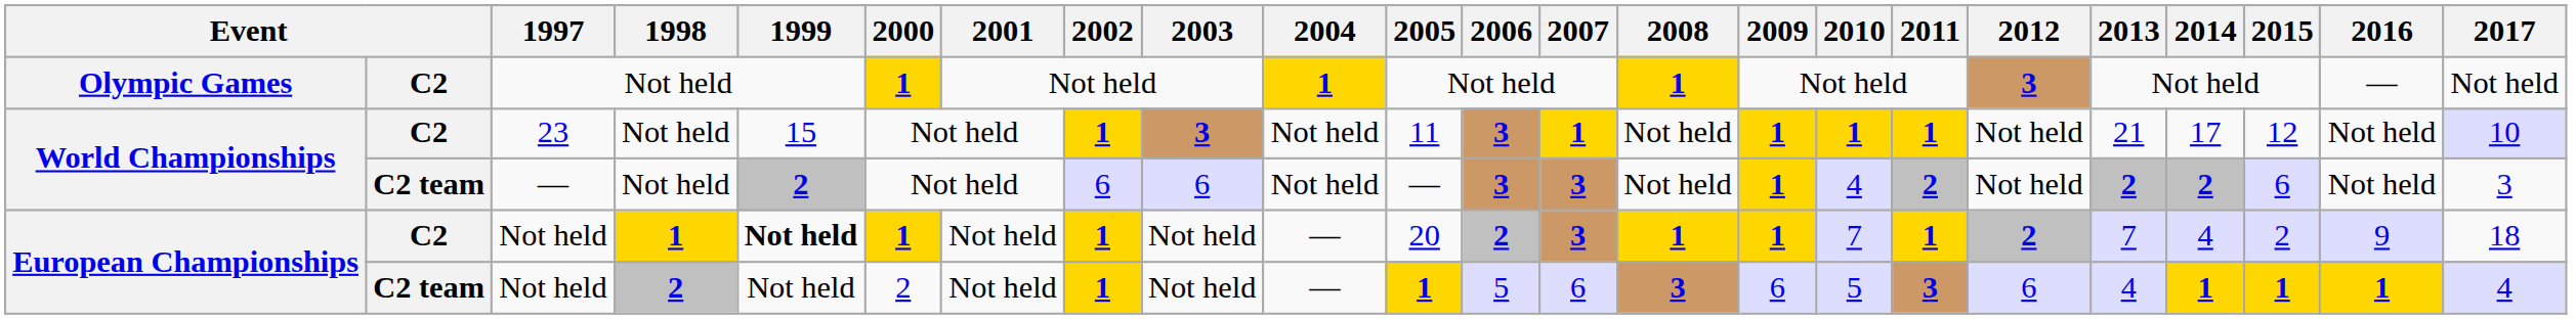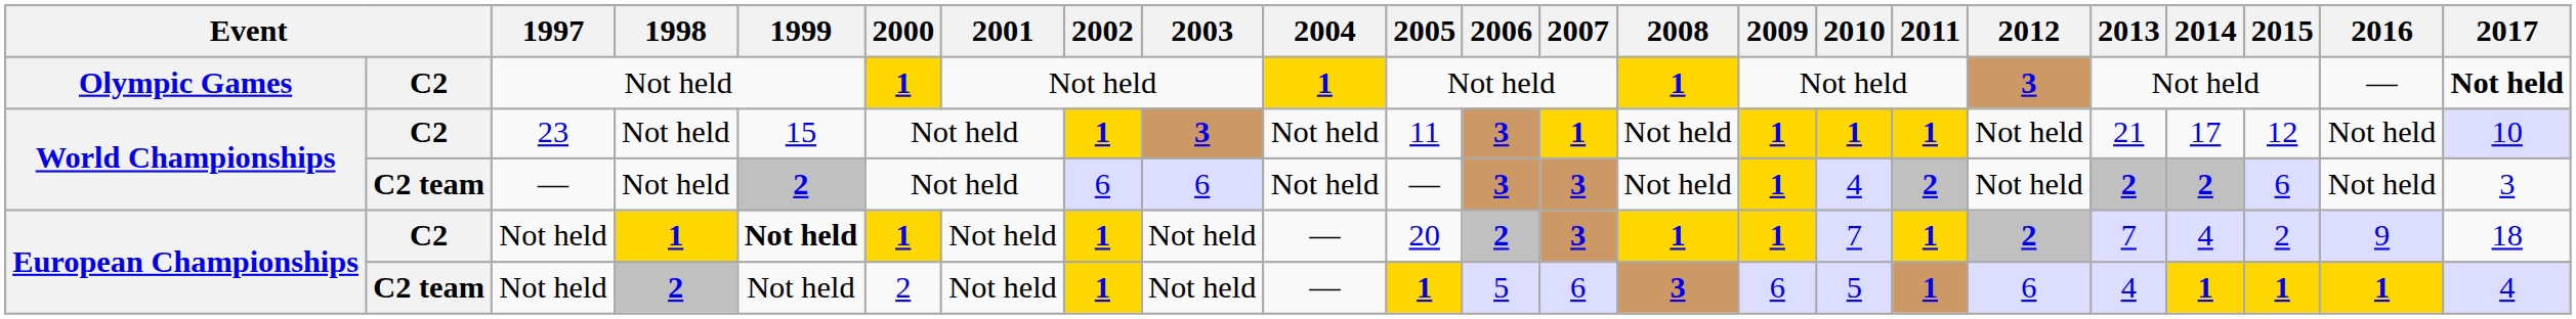Olympic Games | 2017: normal -> bold
European Championships / C2 team | 2011: 3 -> 1
